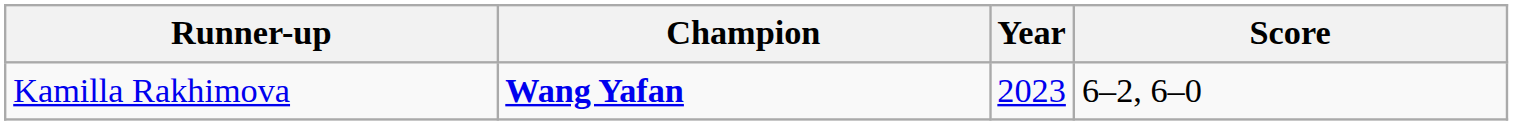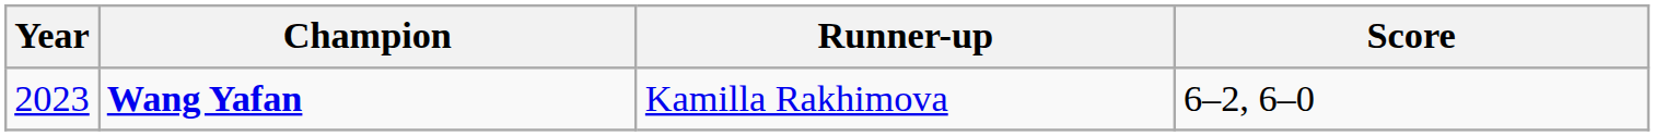columns swapped: Year <-> Runner-up
